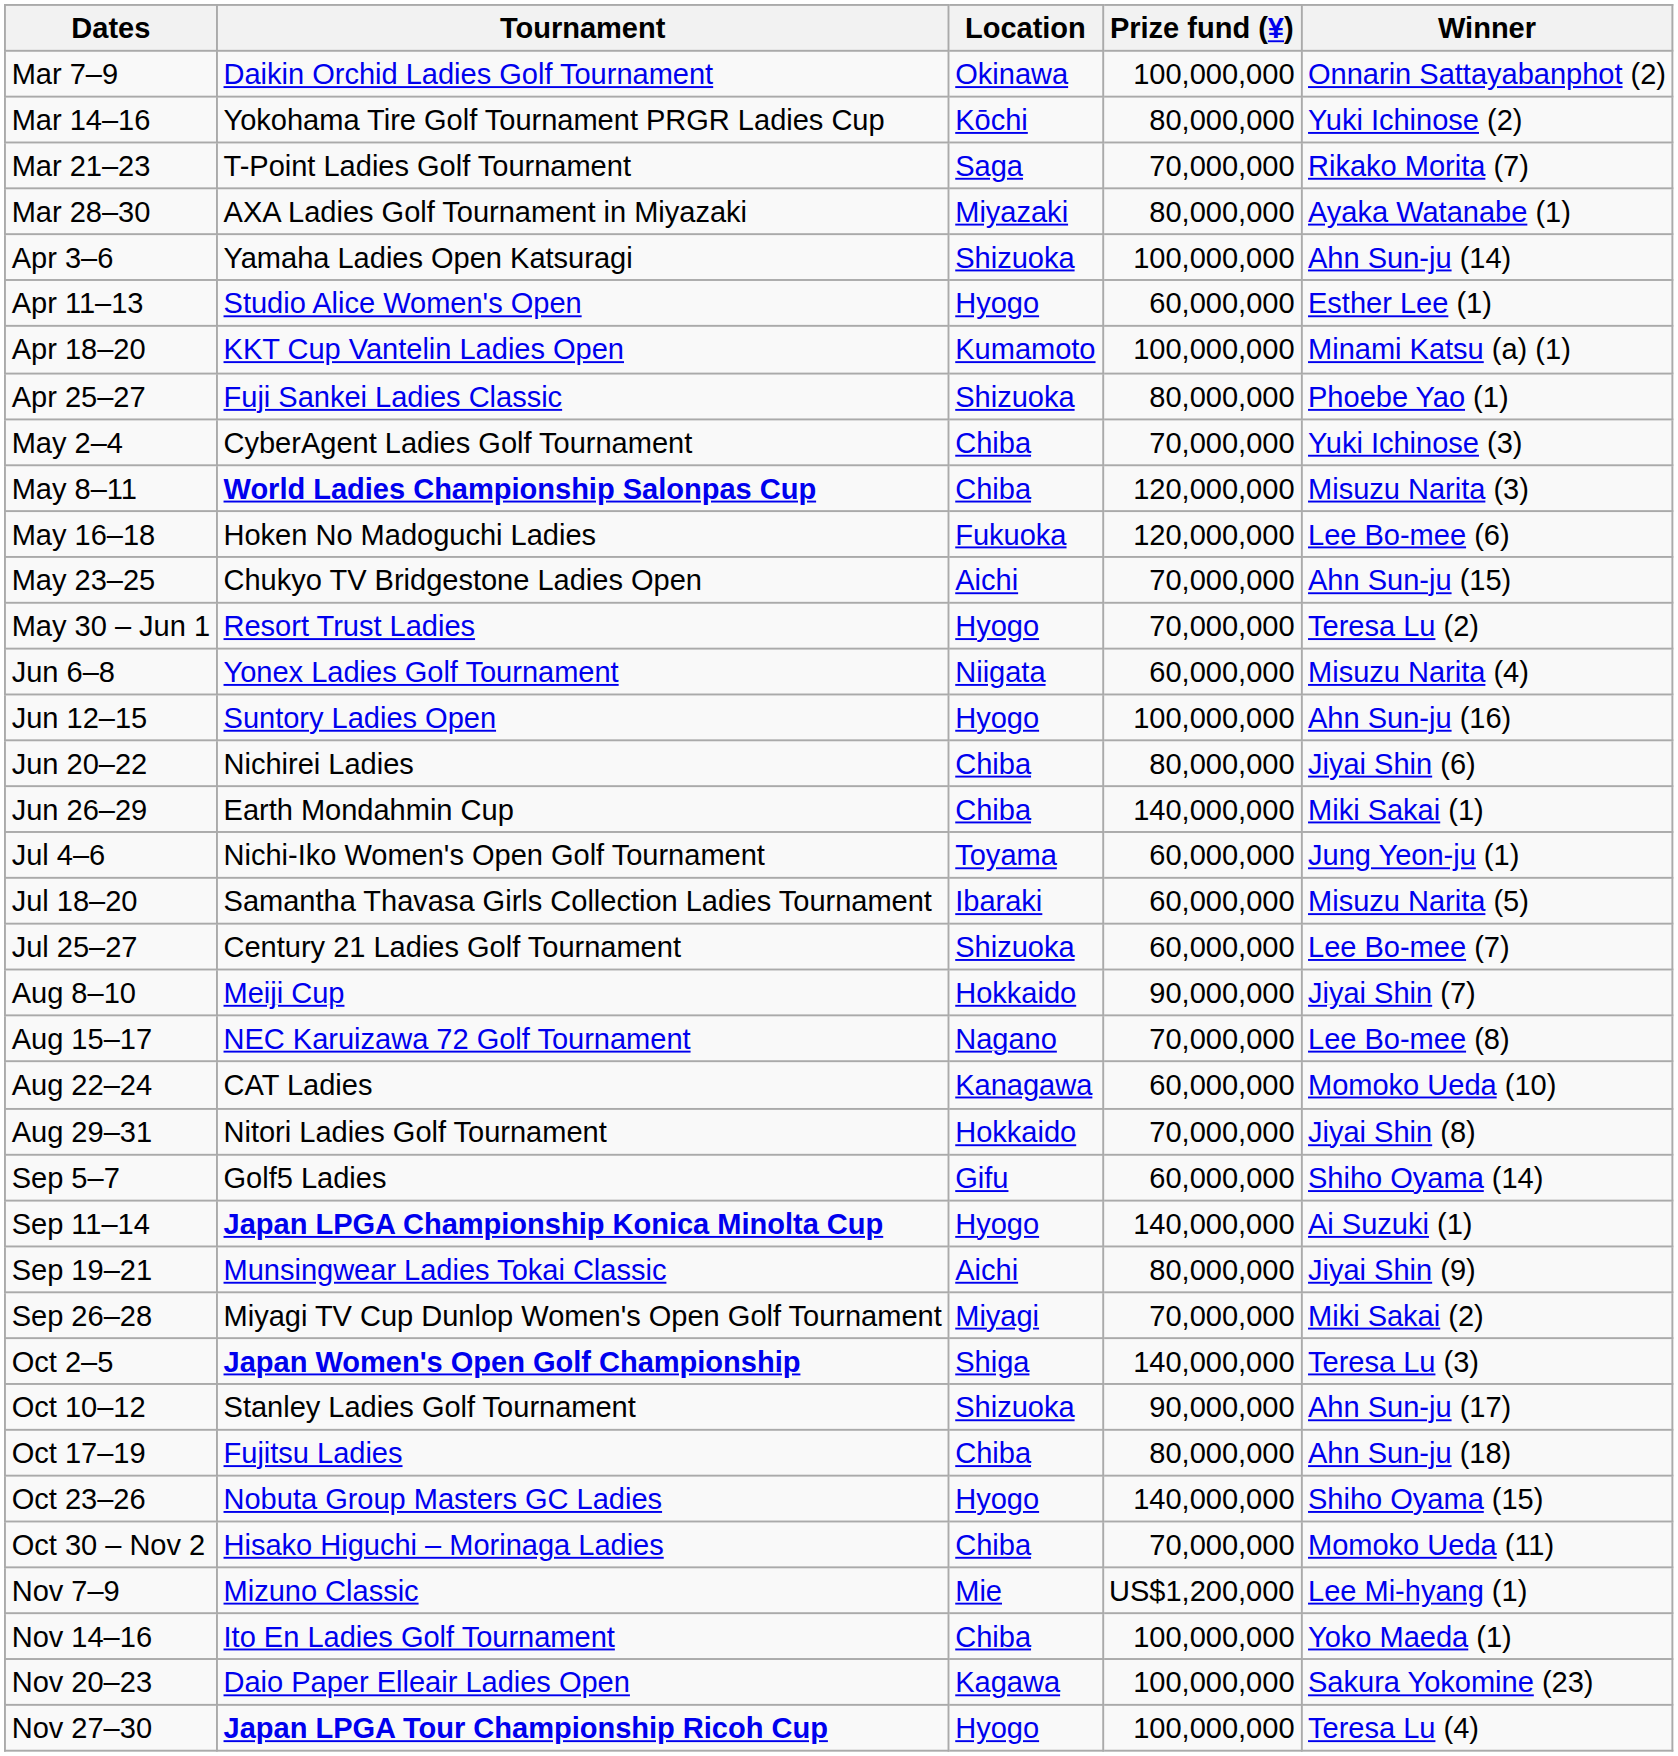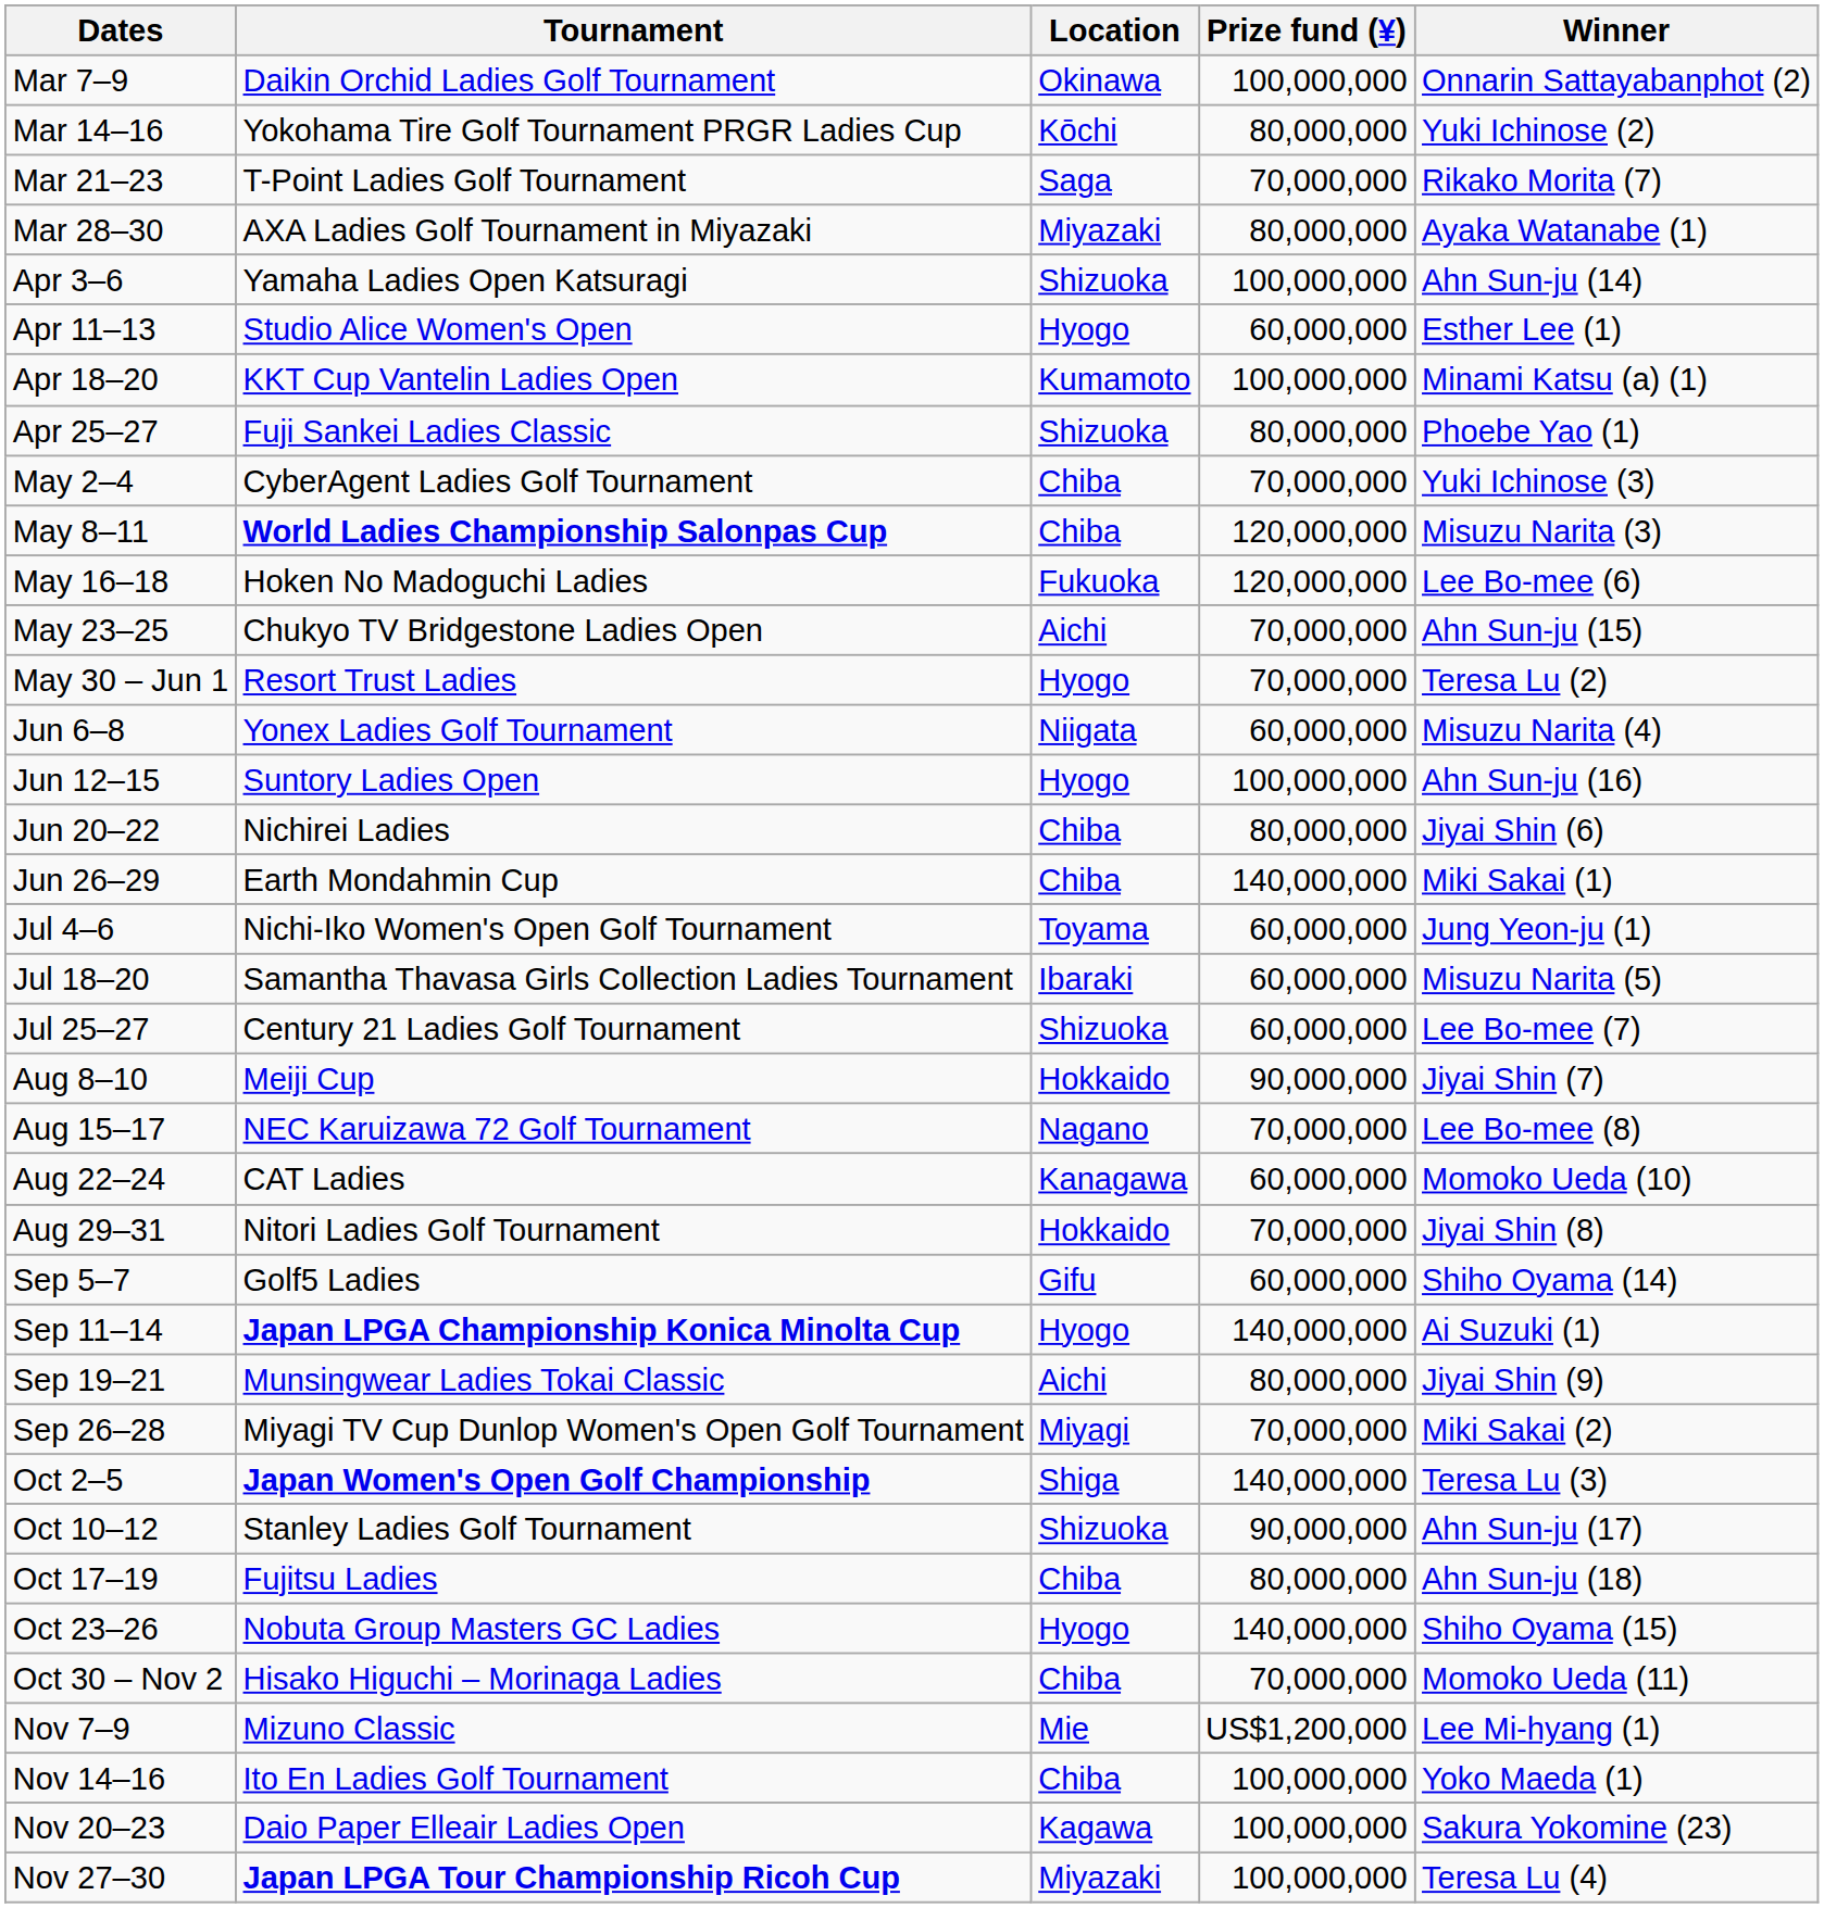Nov 27–30 | Location: Hyogo -> Miyazaki
